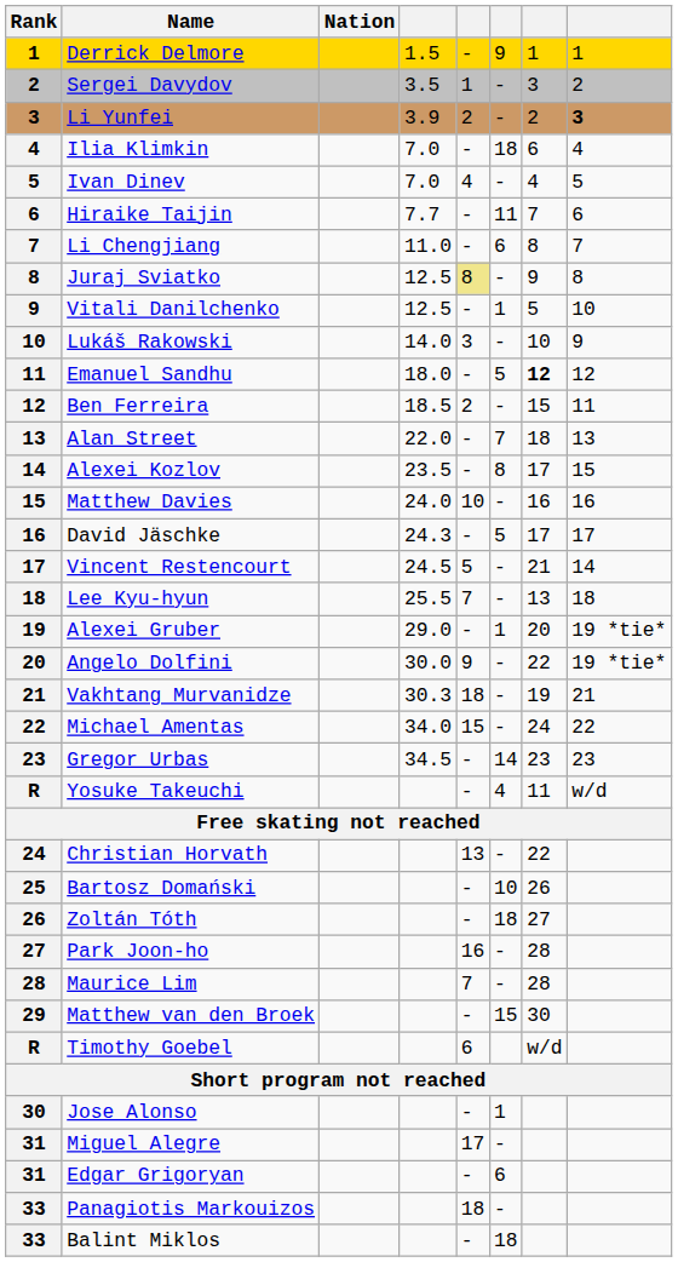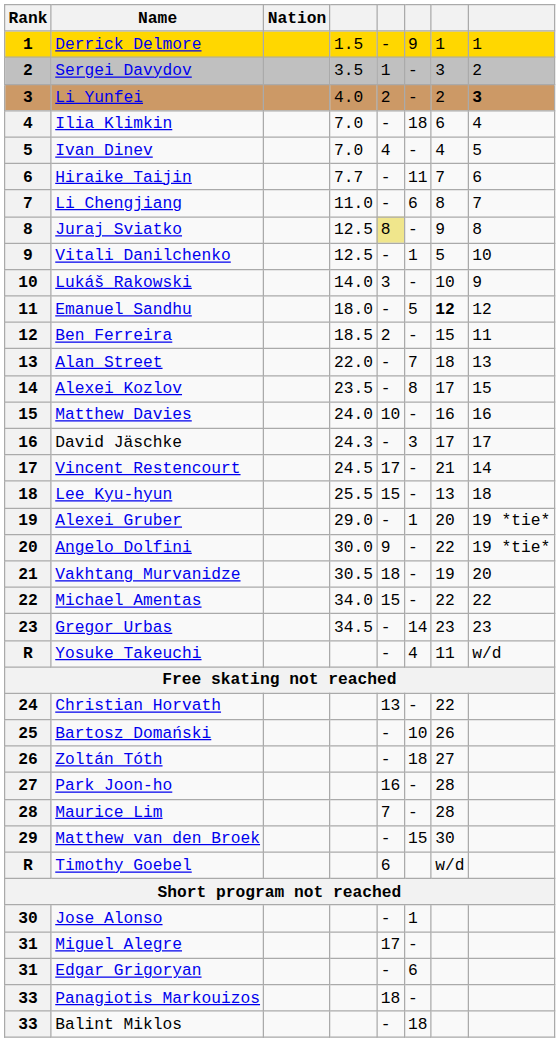Li Yunfei | column 4: 3.9 -> 4.0
David Jäschke | column 6: 5 -> 3
Vincent Restencourt | column 5: 5 -> 17
Lee Kyu-hyun | column 5: 7 -> 15
Vakhtang Murvanidze | column 4: 30.3 -> 30.5
Vakhtang Murvanidze | column 8: 21 -> 20
Michael Amentas | column 7: 24 -> 22
